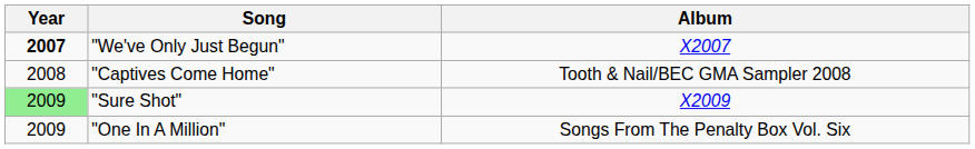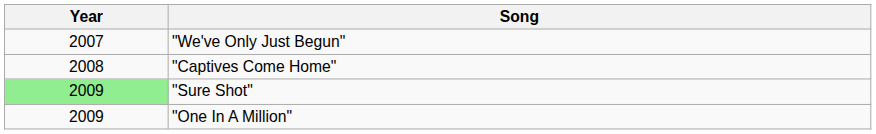- column: Album | X2007 | Tooth & Nail/BEC GMA Sampler 2008 | X2009 | Songs From The Penalty Box Vol. Six
"We've Only Just Begun" | Year: bold -> normal
